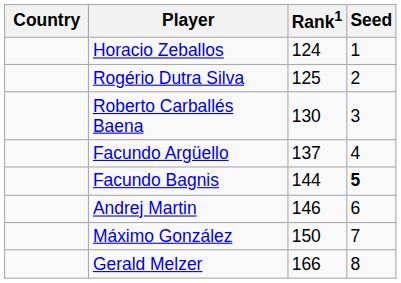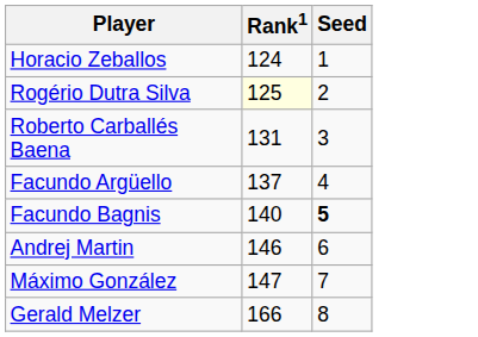- column: Country
Rogério Dutra Silva | Rank1: no background -> lightyellow background
Roberto Carballés Baena | Rank1: 130 -> 131
Facundo Bagnis | Rank1: 144 -> 140
Máximo González | Rank1: 150 -> 147
